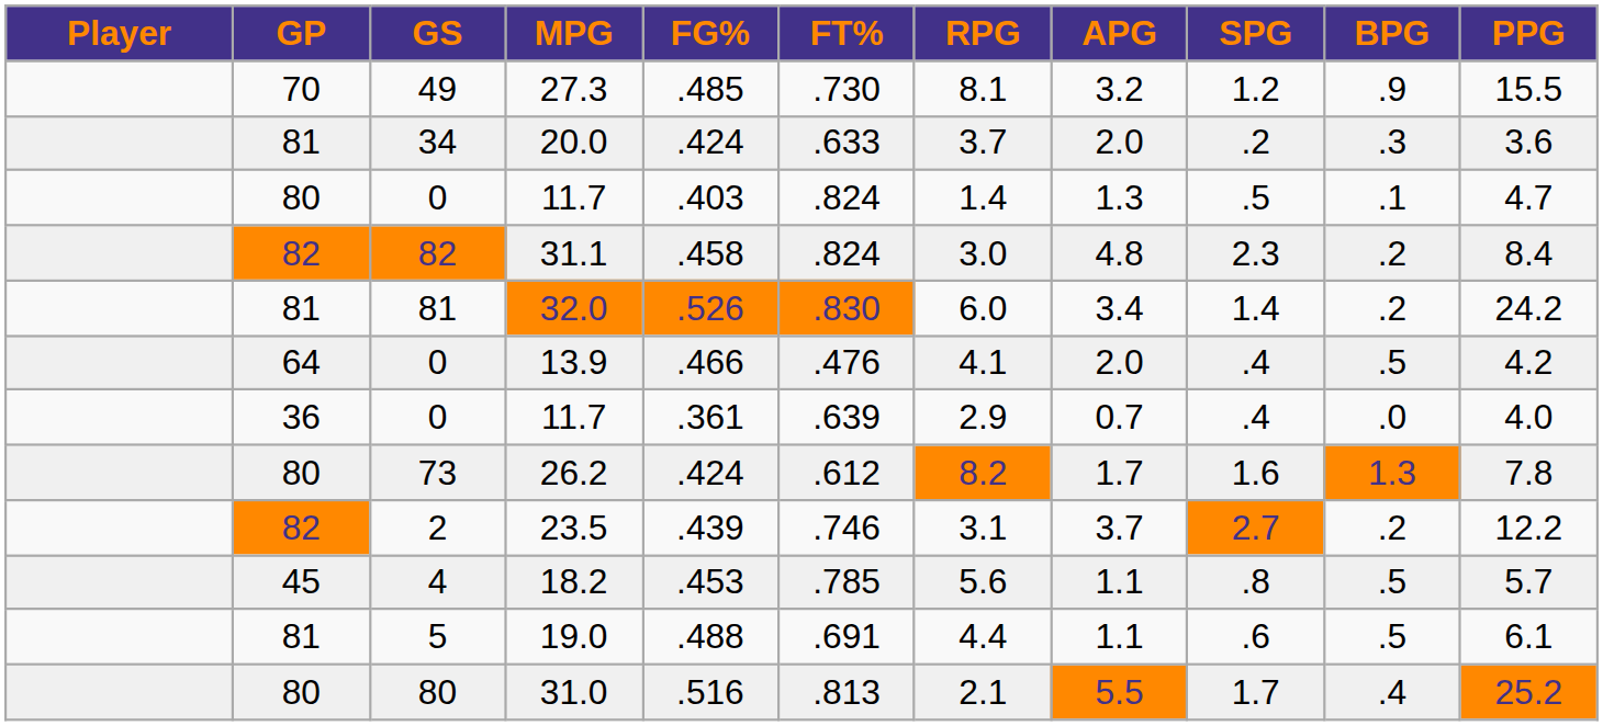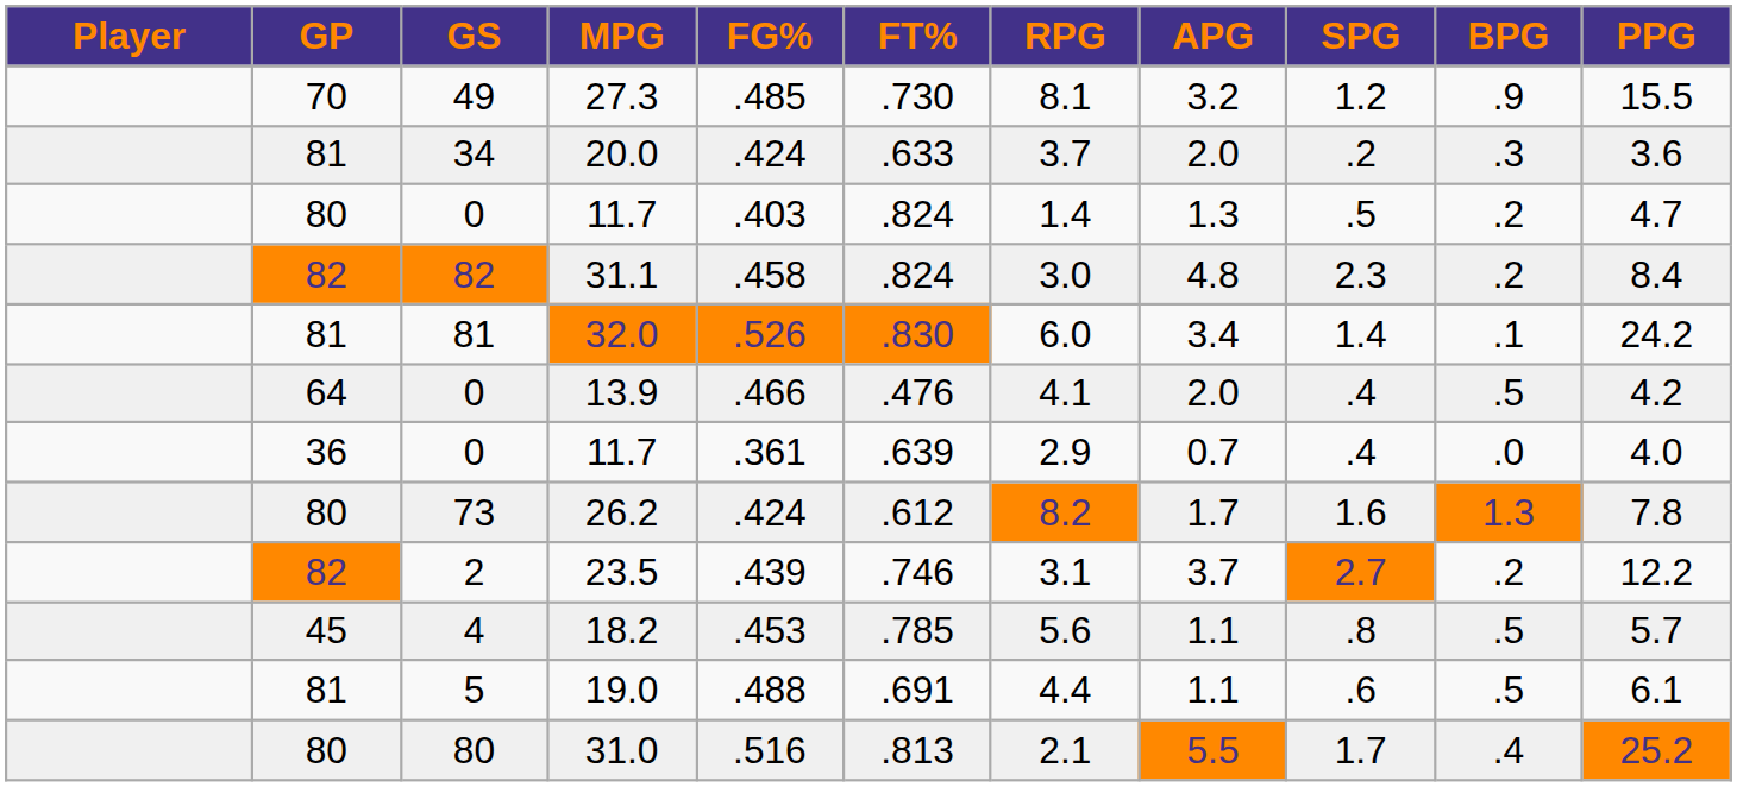80 / 11.7 | BPG: .1 -> .2
32.0 | BPG: .2 -> .1
